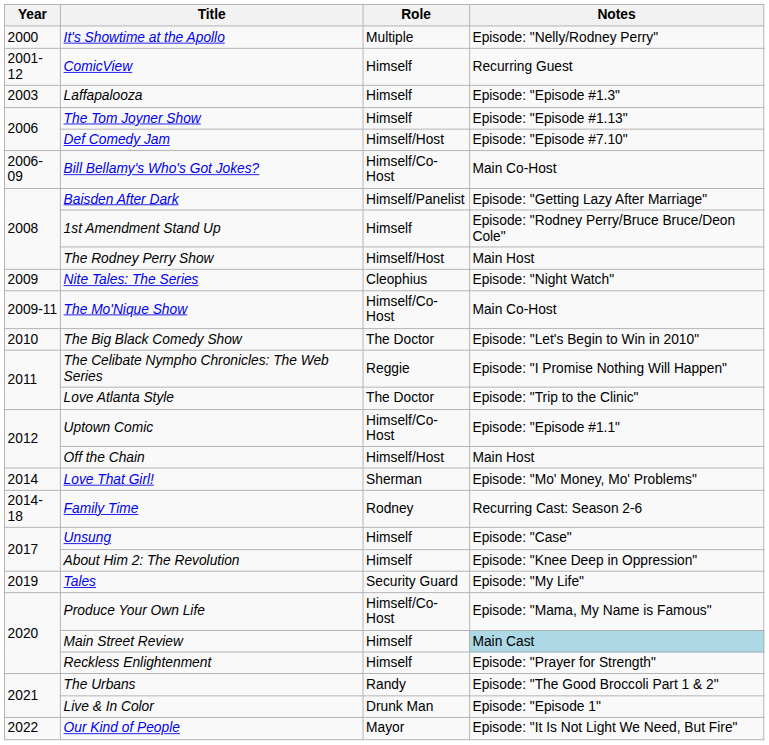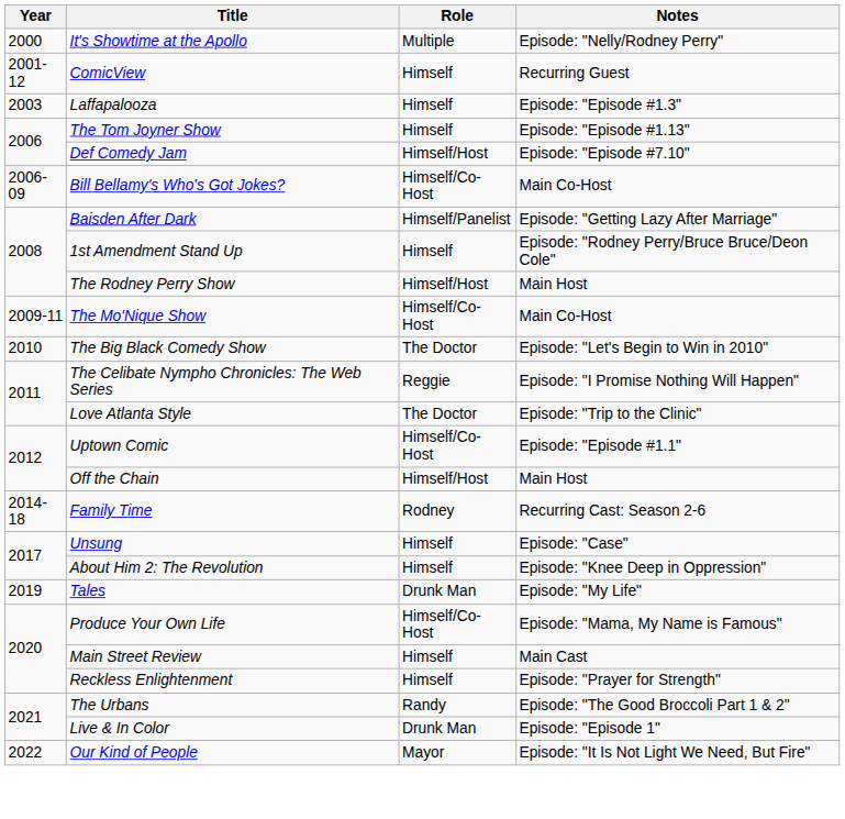- row: 2009 | Nite Tales: The Series | Cleophius | Episode: "Night Watch"
- row: 2014 | Love That Girl! | Sherman | Episode: "Mo' Money, Mo' Problems"
Tales | Role: Security Guard -> Drunk Man
Main Street Review | Notes: lightblue background -> no background
